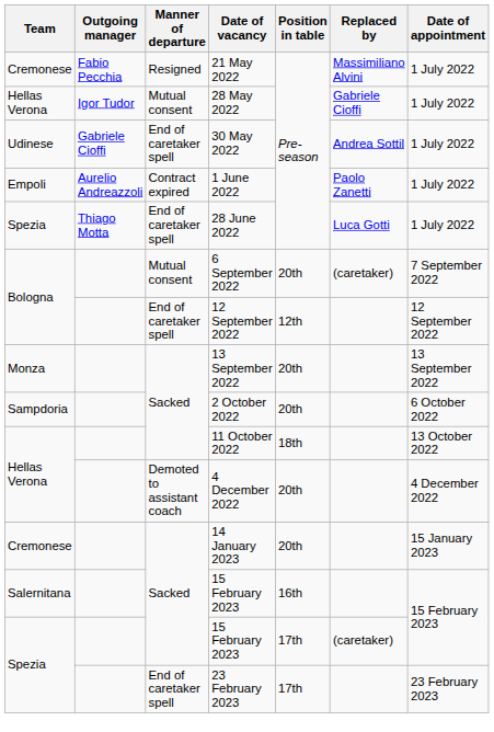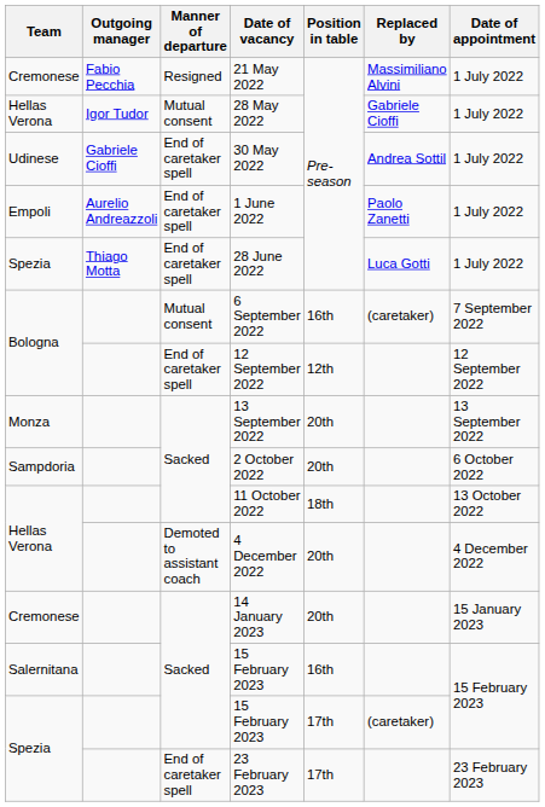1 June 2022 | Manner of departure: Contract expired -> End of caretaker spell
6 September 2022 | Position in table: 20th -> 16th
